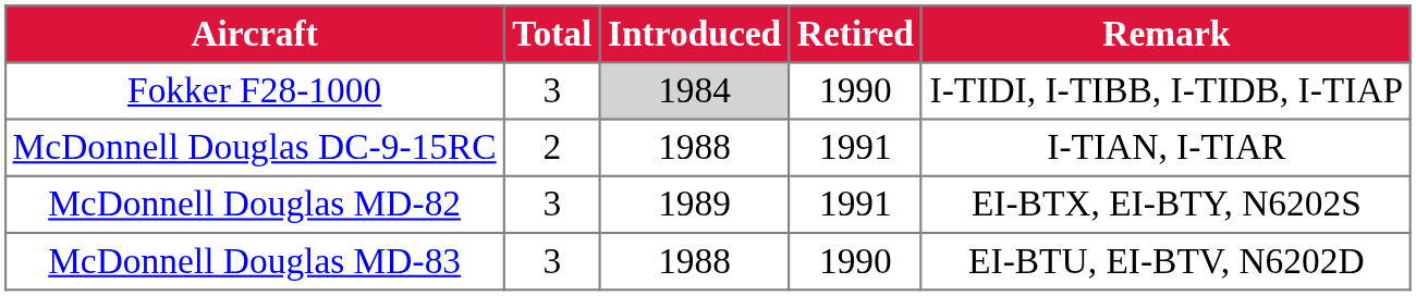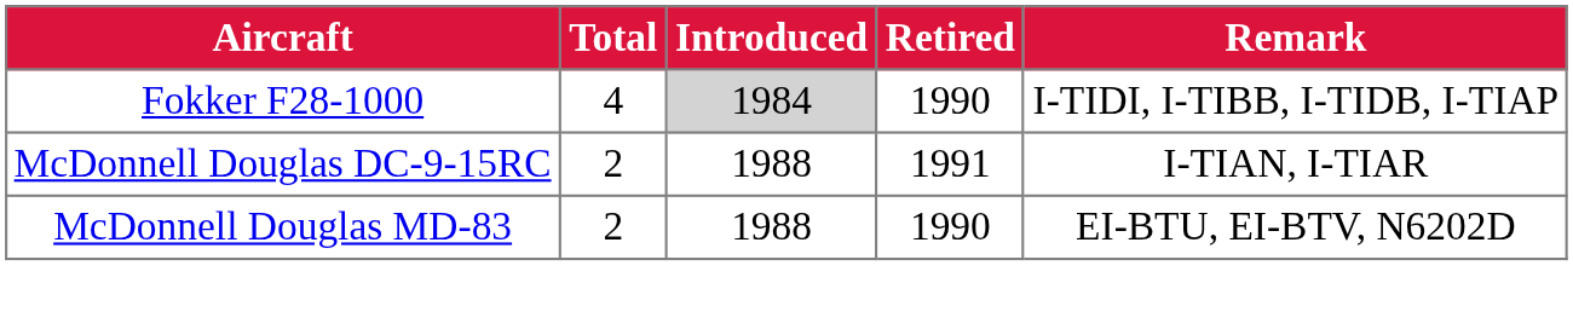Fokker F28-1000 | Total: 3 -> 4
- row: McDonnell Douglas MD-82 | 3 | 1989 | 1991 | EI-BTX, EI-BTY, N6202S
McDonnell Douglas MD-83 | Total: 3 -> 2
